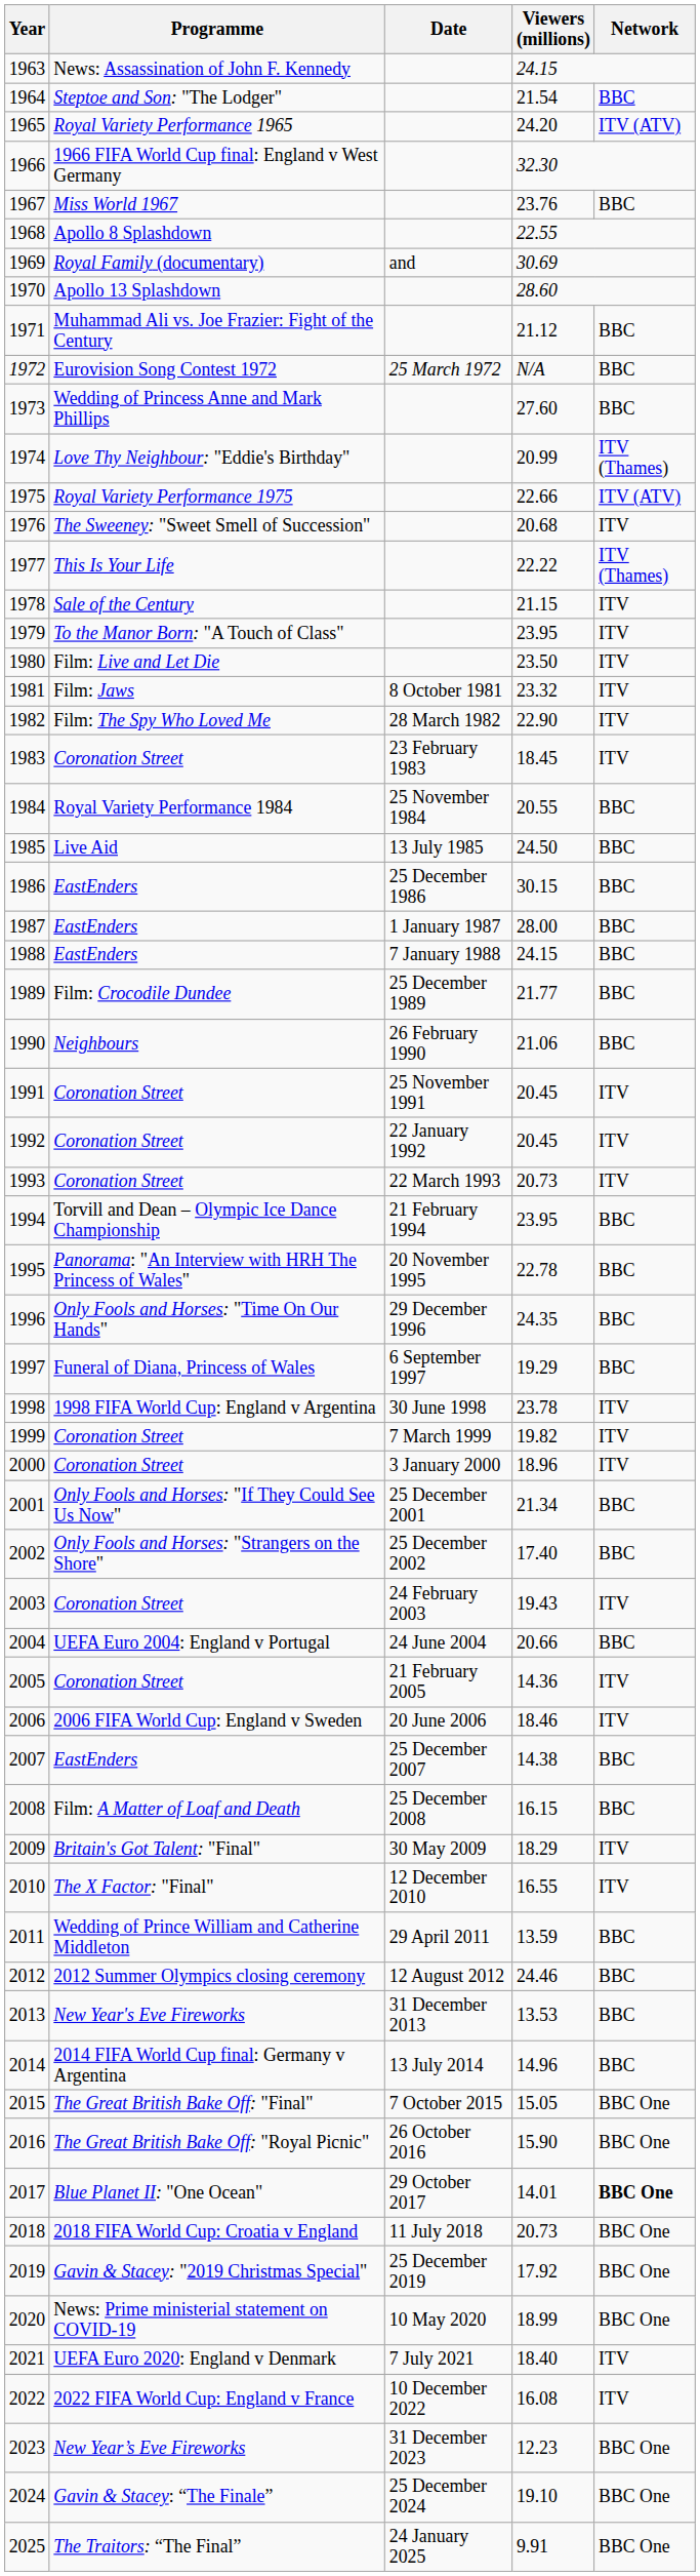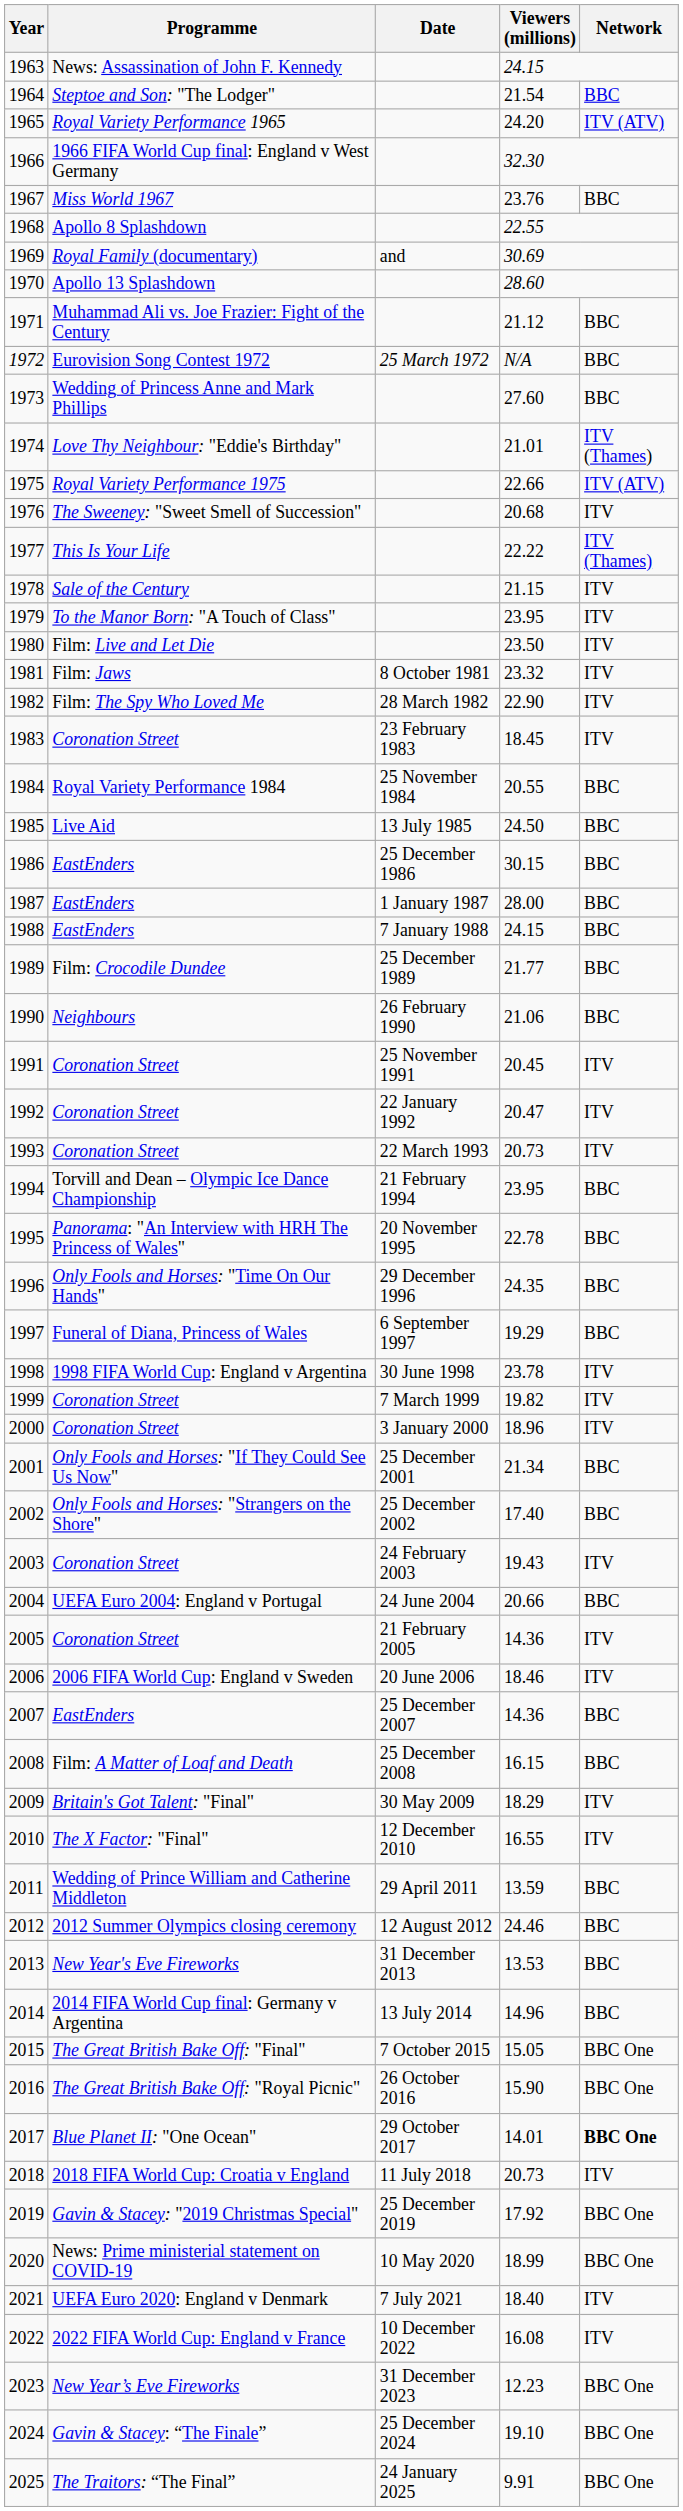1974 | Viewers (millions): 20.99 -> 21.01
1992 | Viewers (millions): 20.45 -> 20.47
2007 | Viewers (millions): 14.38 -> 14.36
2018 | Network: BBC One -> ITV
